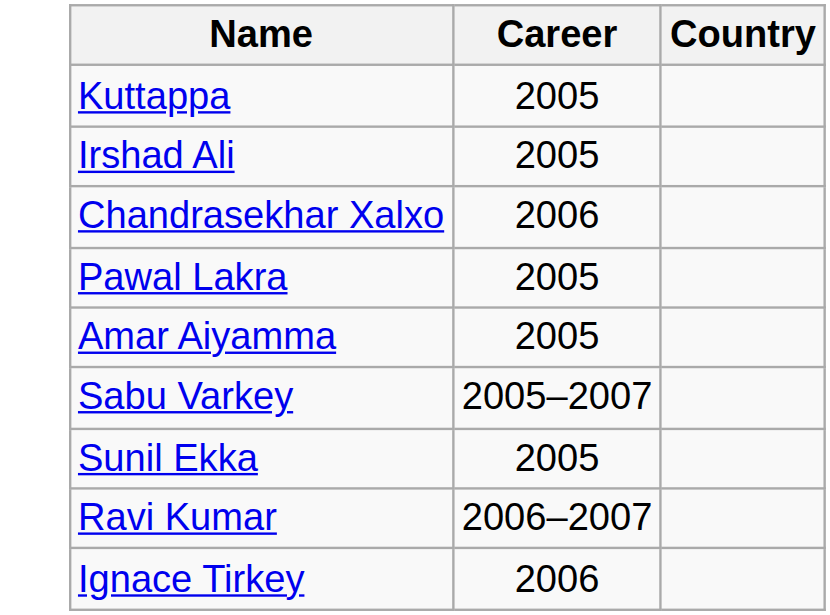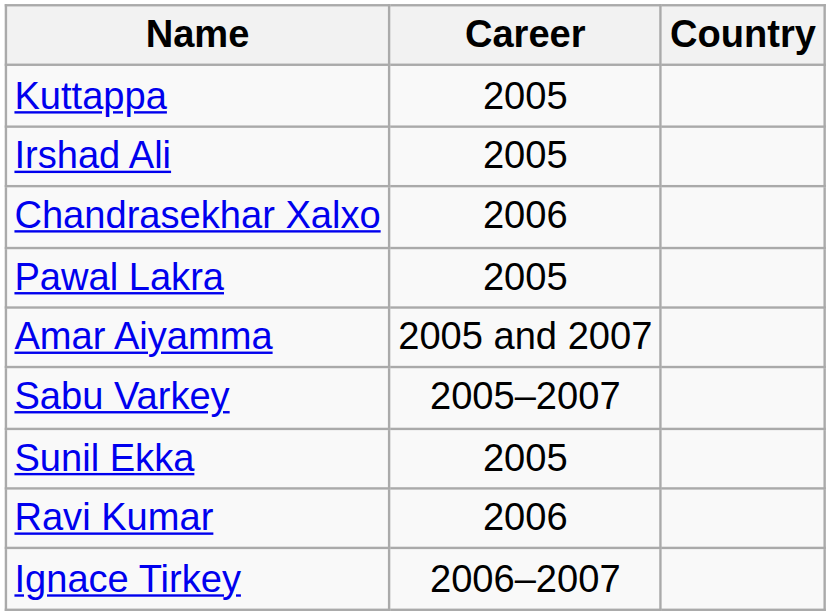Amar Aiyamma | Career: 2005 -> 2005 and 2007
Ravi Kumar | Career: 2006–2007 -> 2006
Ignace Tirkey | Career: 2006 -> 2006–2007
